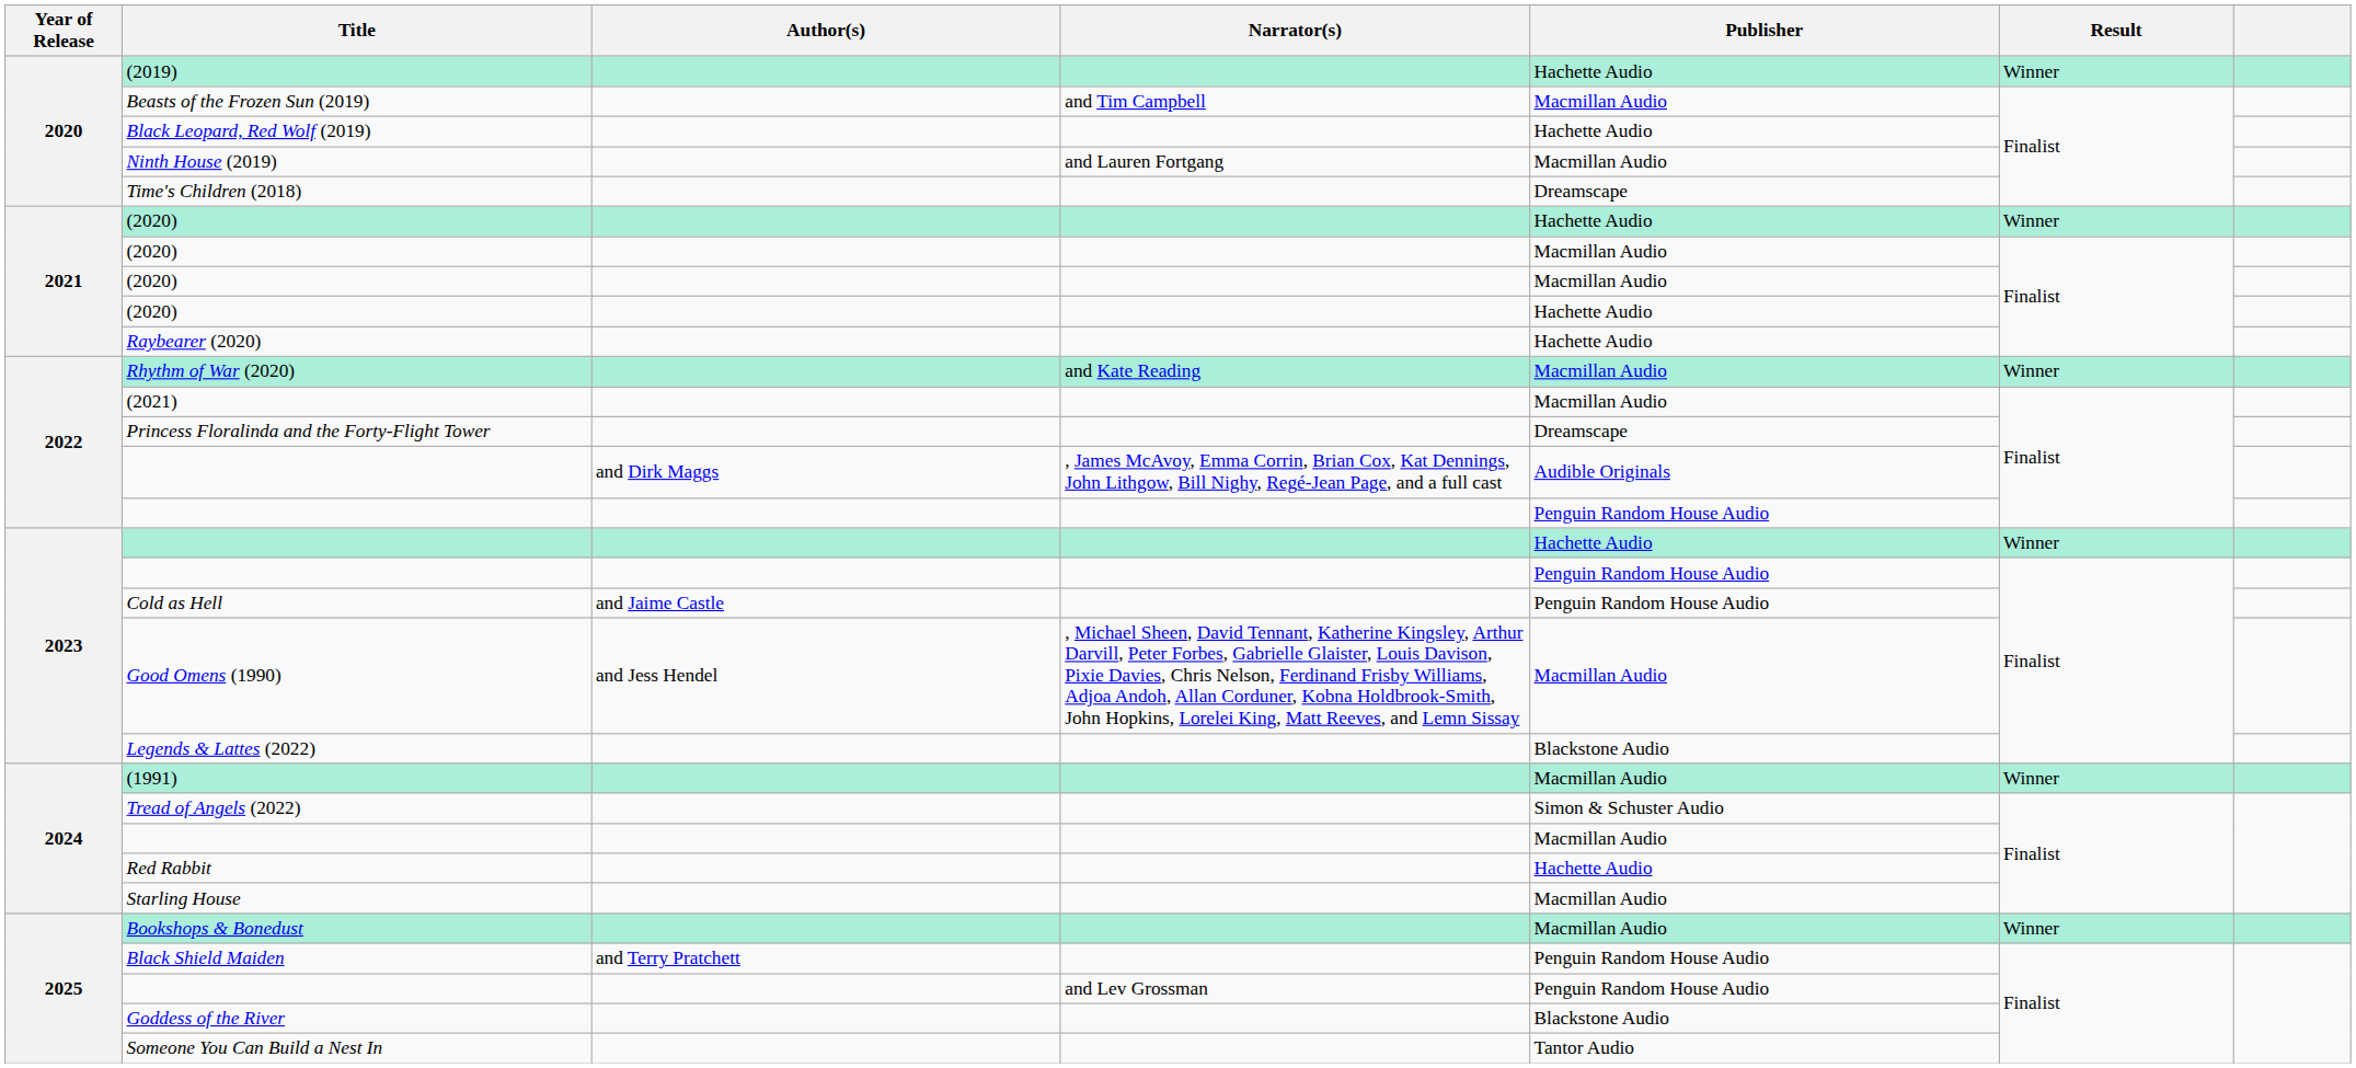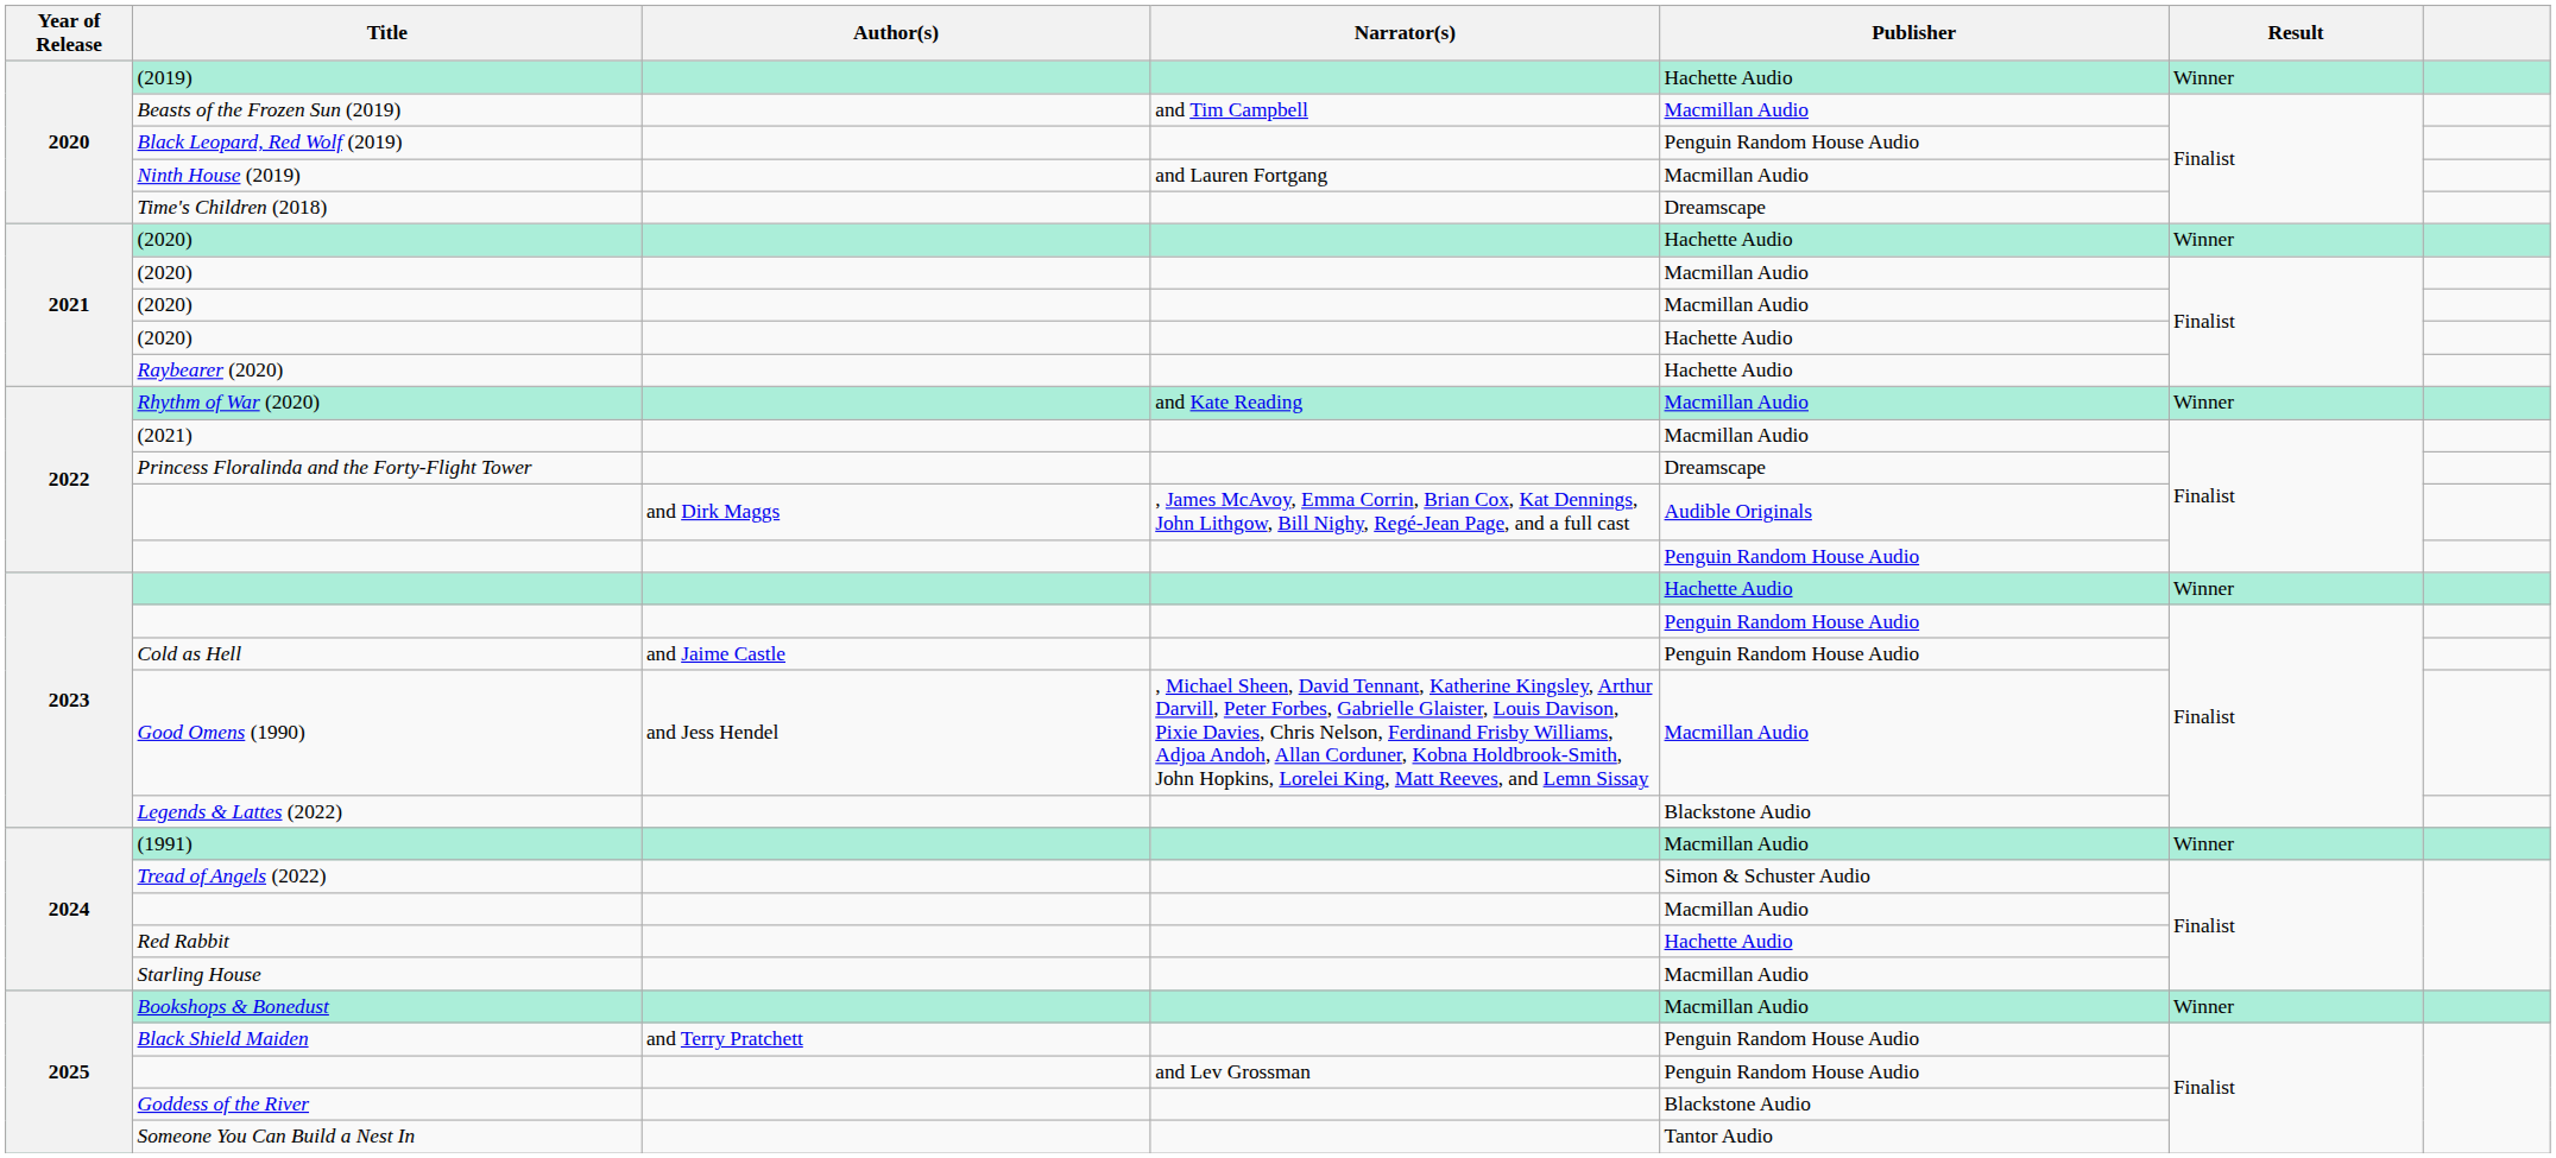Black Leopard, Red Wolf (2019) | Publisher: Hachette Audio -> Penguin Random House Audio
